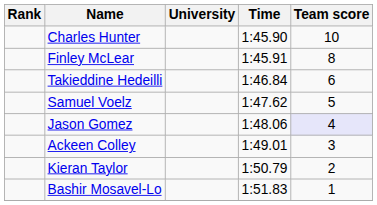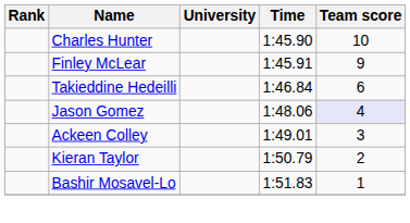Finley McLear | Team score: 8 -> 9
- row: Samuel Voelz | 1:47.62 | 5
